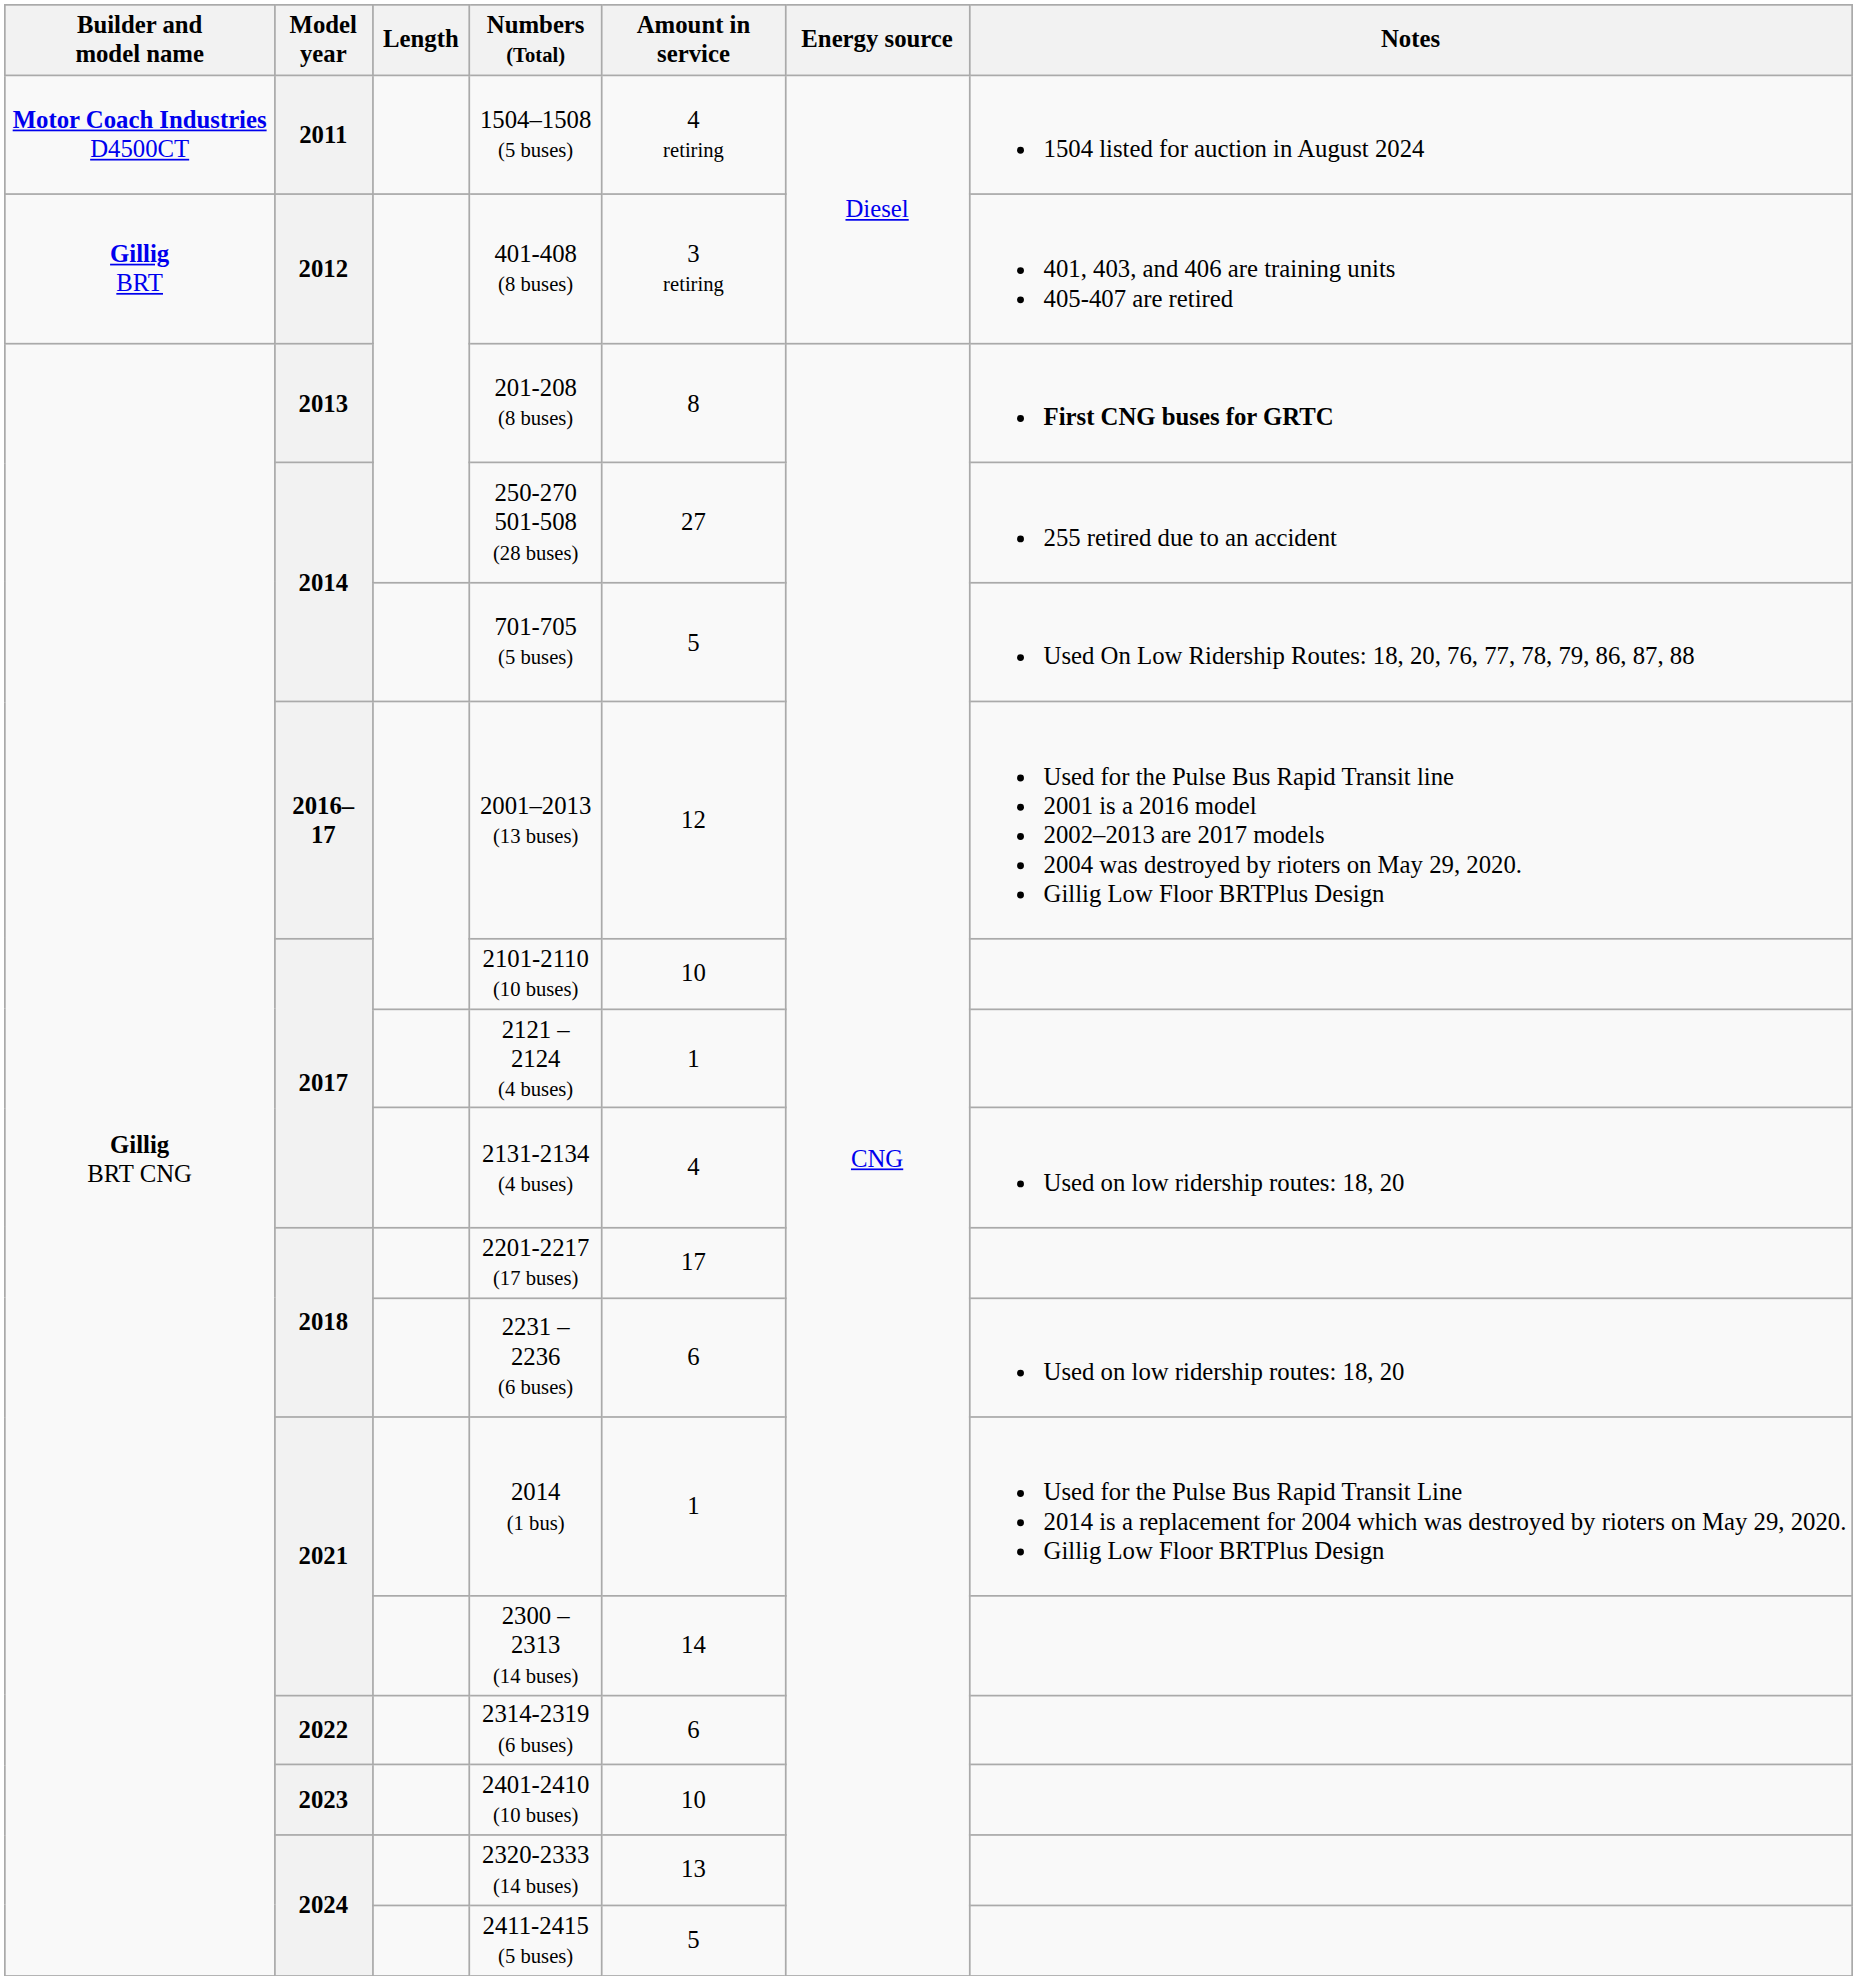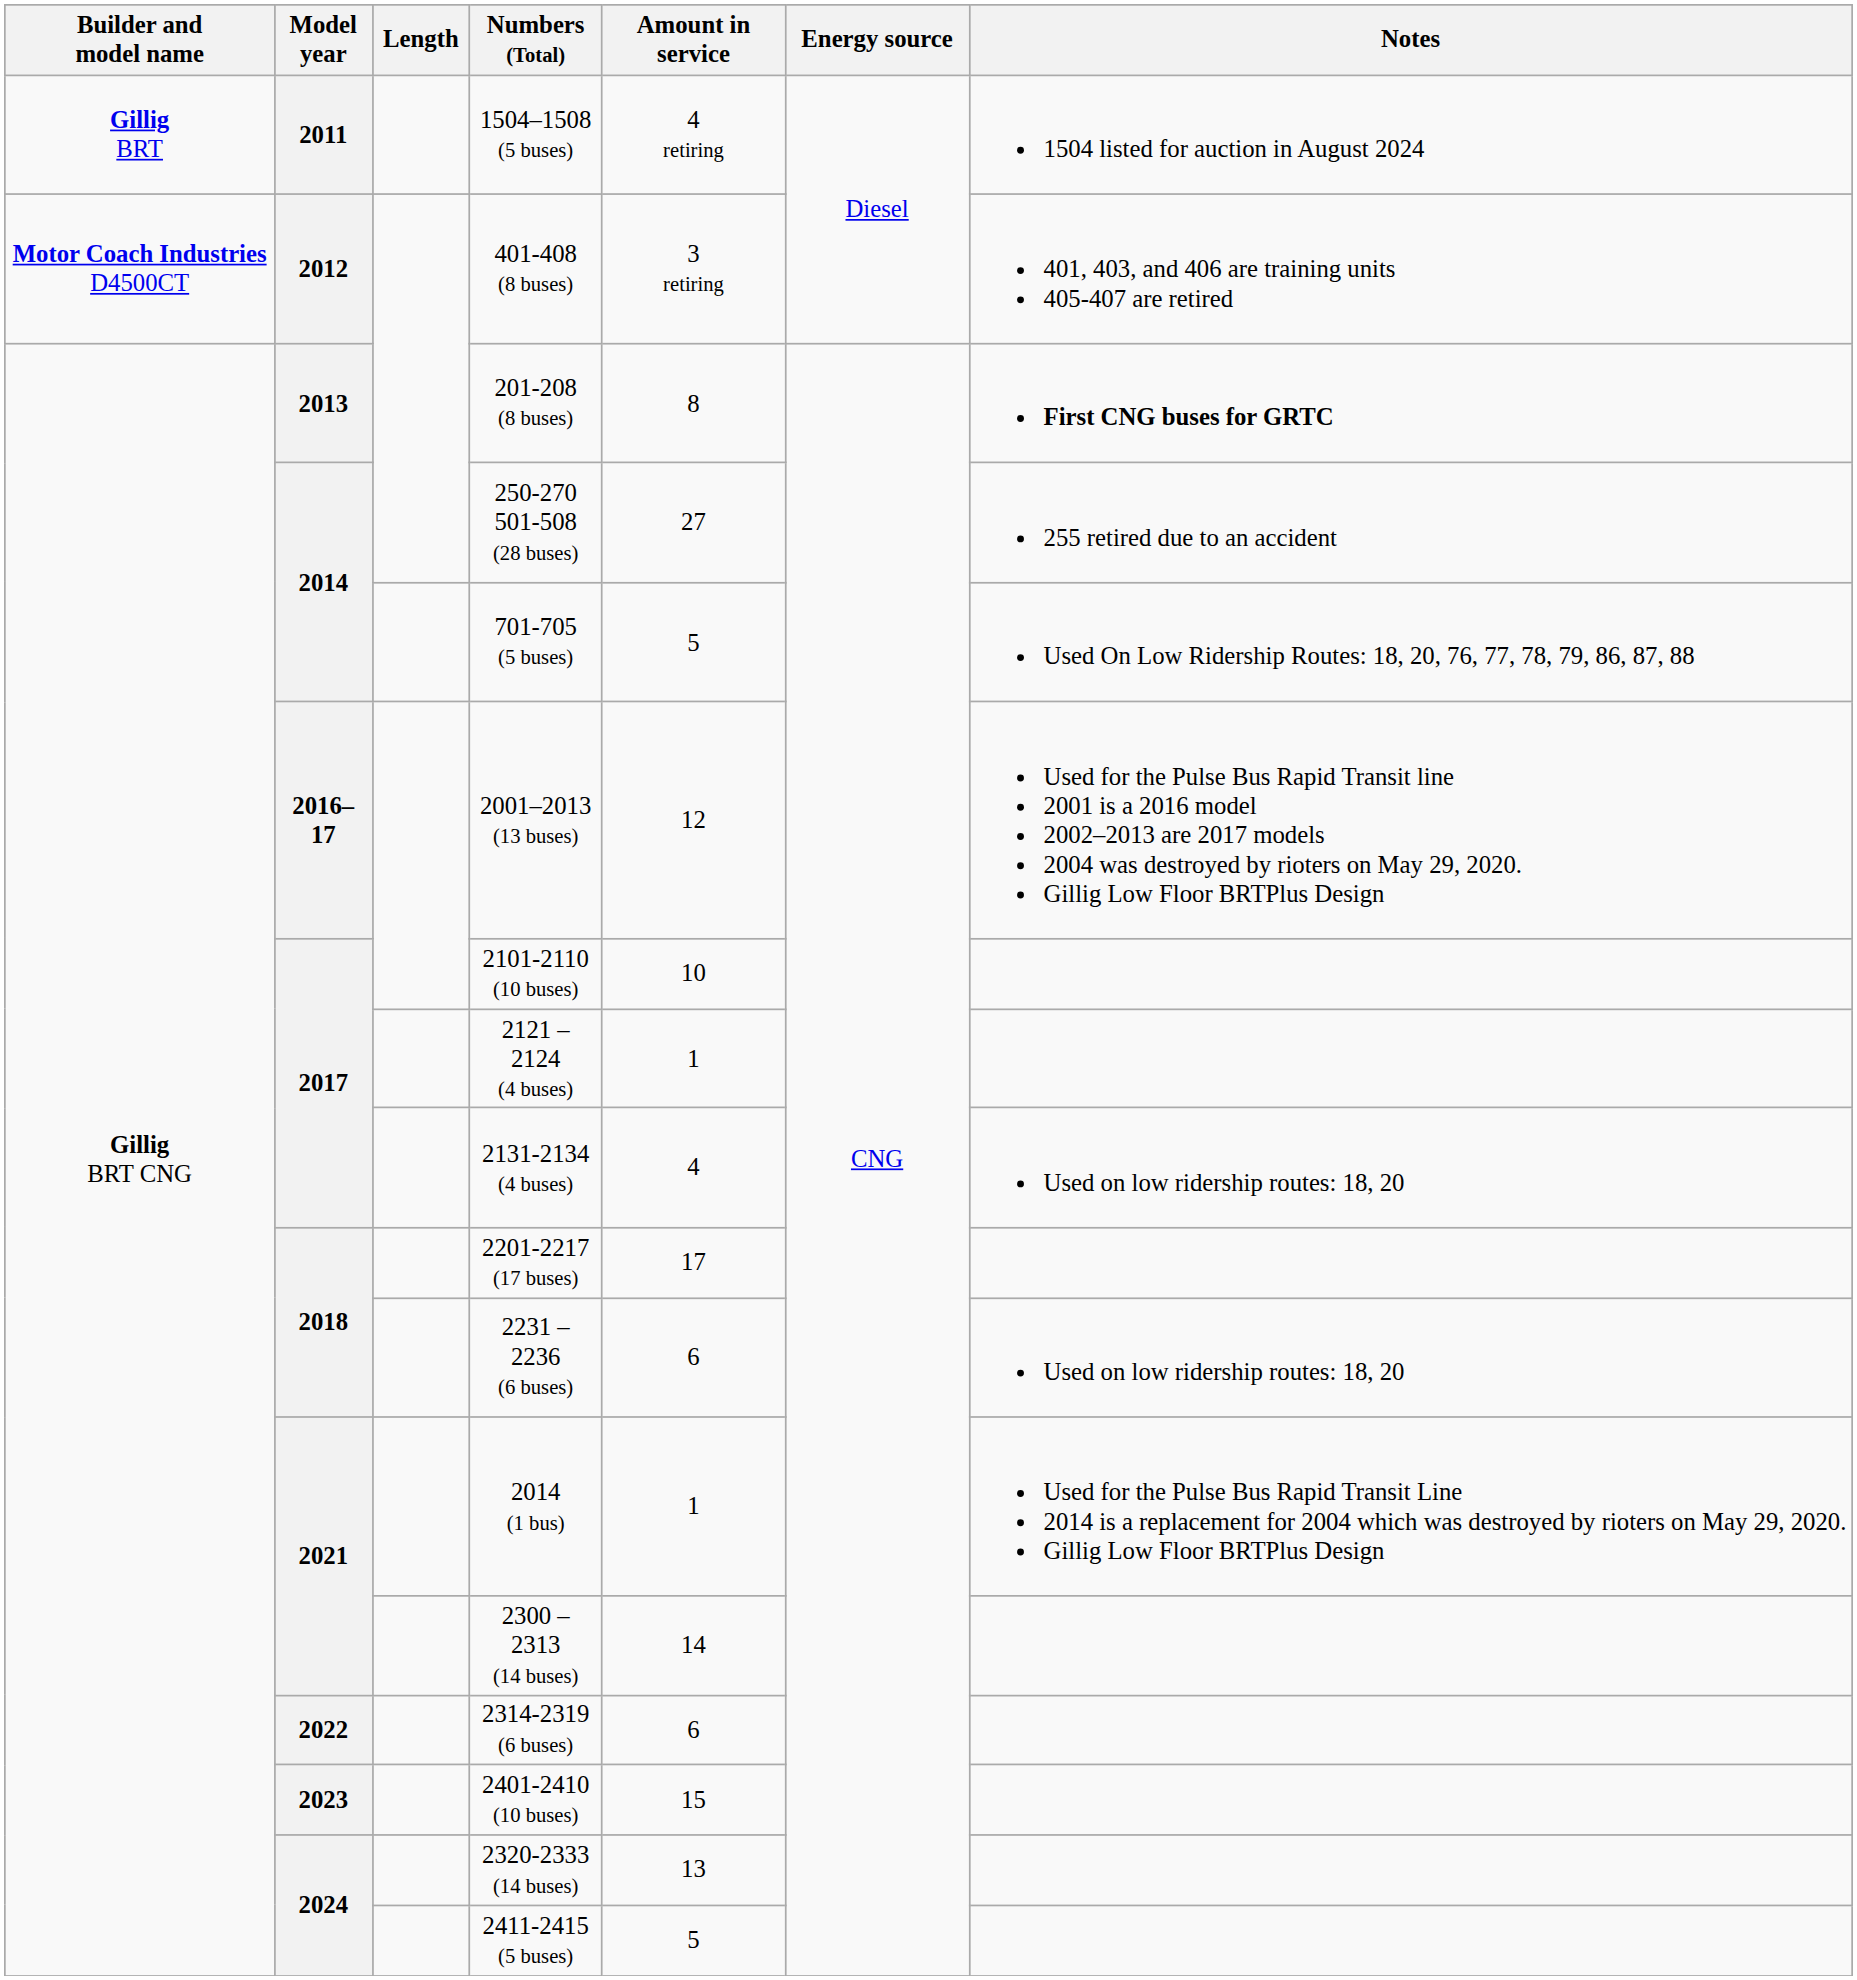1504–1508 (5 buses) | Builder and model name: Motor Coach Industries D4500CT -> Gillig BRT
401-408 (8 buses) | Builder and model name: Gillig BRT -> Motor Coach Industries D4500CT
2401-2410 (10 buses) | Amount in service: 10 -> 15
